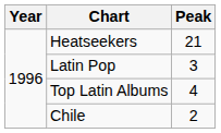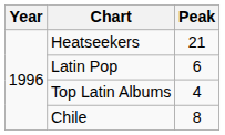Latin Pop | Peak: 3 -> 6
Chile | Peak: 2 -> 8
